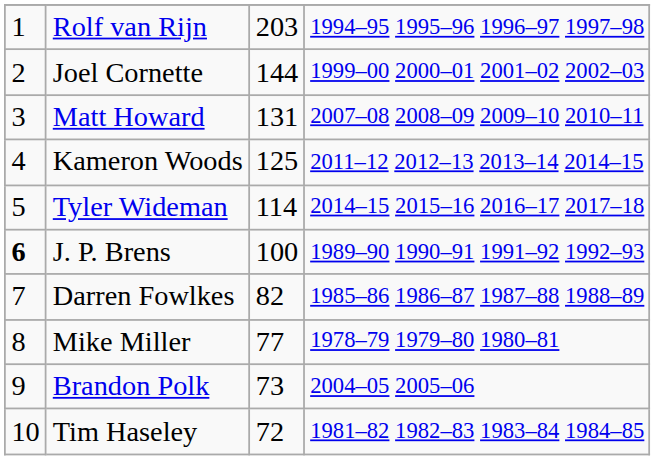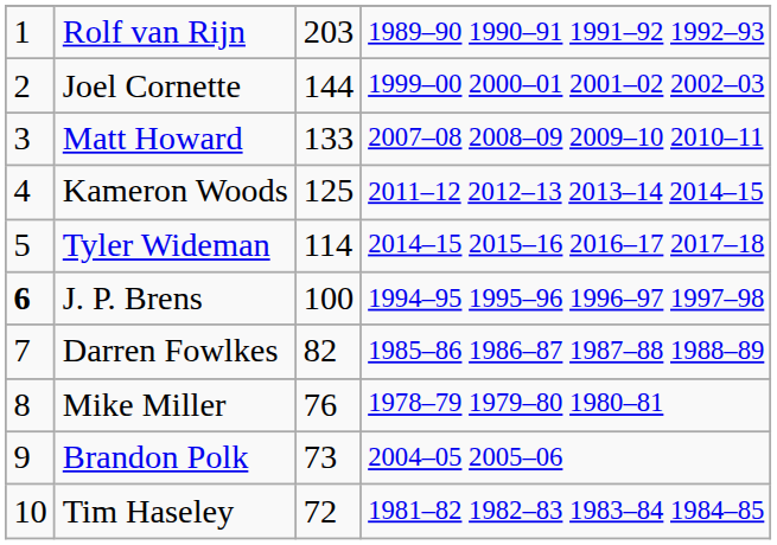Rolf van Rijn | column 4: 1994–95 1995–96 1996–97 1997–98 -> 1989–90 1990–91 1991–92 1992–93
Matt Howard | column 3: 131 -> 133
J. P. Brens | column 4: 1989–90 1990–91 1991–92 1992–93 -> 1994–95 1995–96 1996–97 1997–98
Mike Miller | column 3: 77 -> 76
